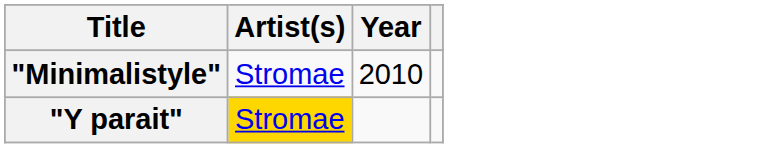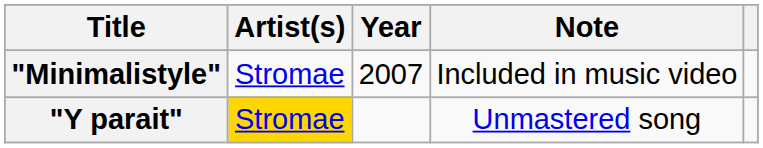+ column: Note | Included in music video | Unmastered song
"Minimalistyle" | Year: 2010 -> 2007
